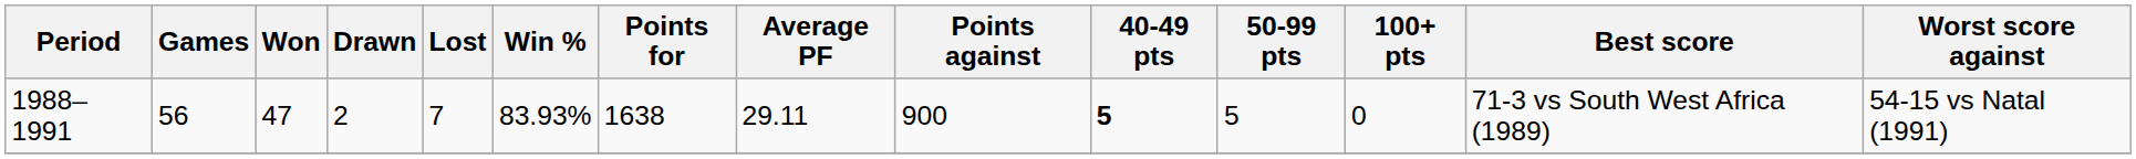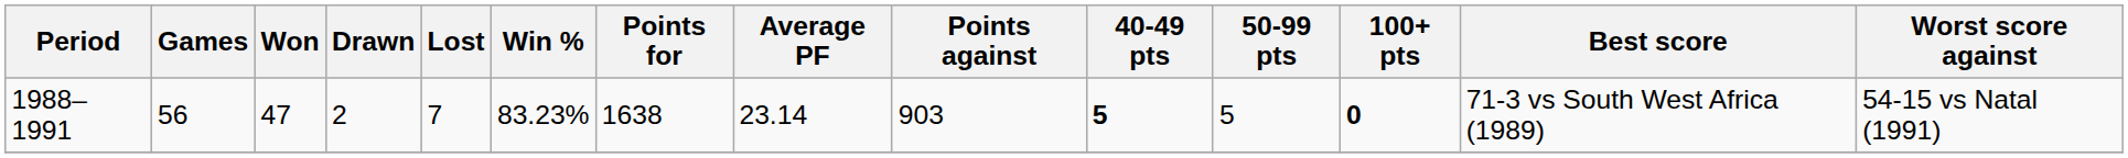1988–1991 | Win %: 83.93% -> 83.23%
1988–1991 | Average PF: 29.11 -> 23.14
1988–1991 | Points against: 900 -> 903
1988–1991 | 100+ pts: normal -> bold
